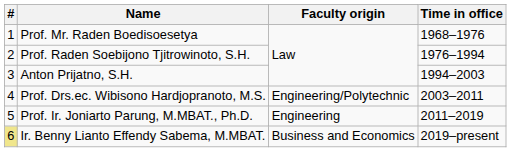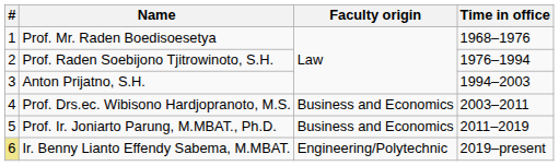Prof. Drs.ec. Wibisono Hardjopranoto, M.S. | Faculty origin: Engineering/Polytechnic -> Business and Economics
Prof. Ir. Joniarto Parung, M.MBAT., Ph.D. | Faculty origin: Engineering -> Business and Economics
Ir. Benny Lianto Effendy Sabema, M.MBAT. | Faculty origin: Business and Economics -> Engineering/Polytechnic
